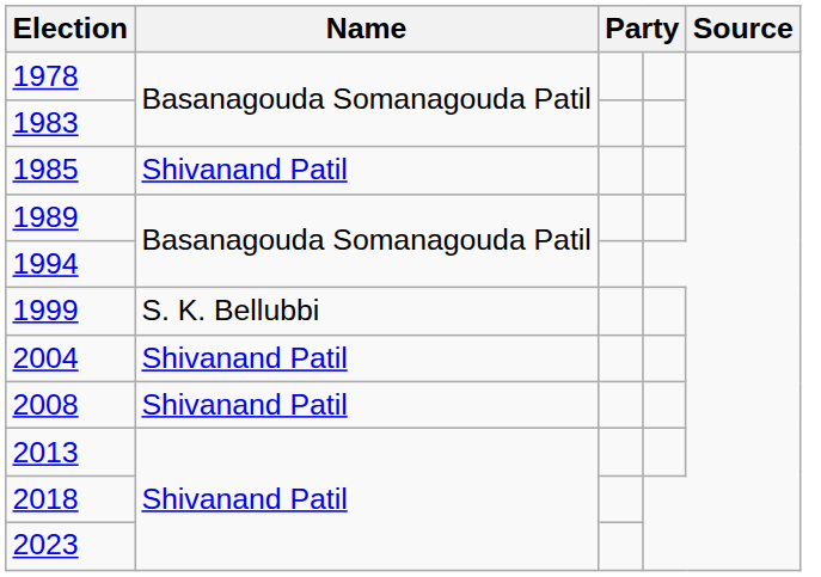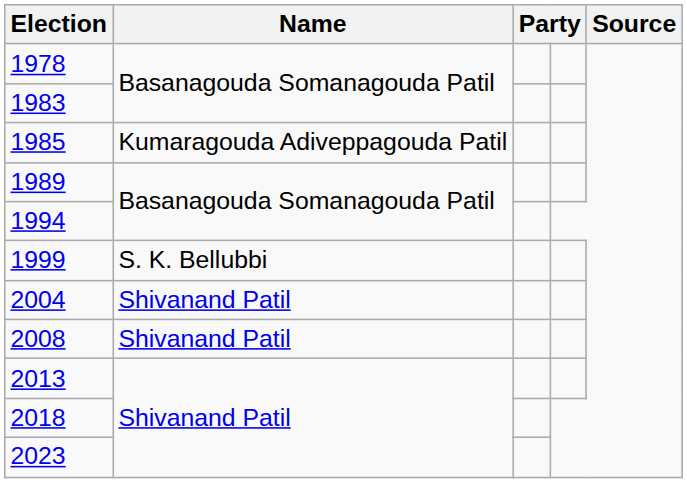1985 | Name: Shivanand Patil -> Kumaragouda Adiveppagouda Patil
